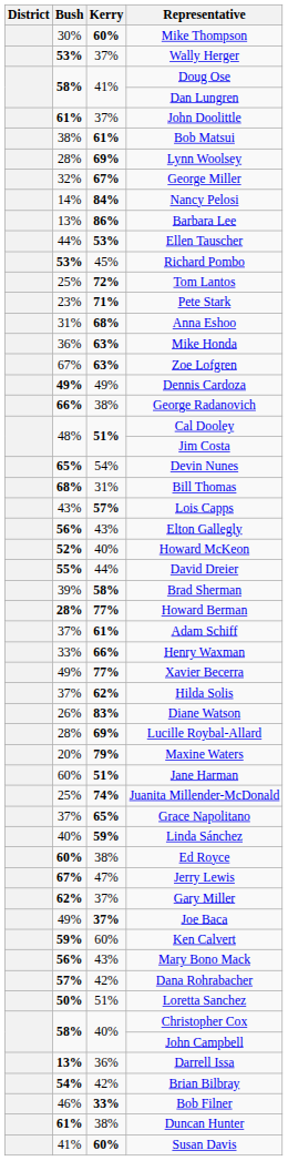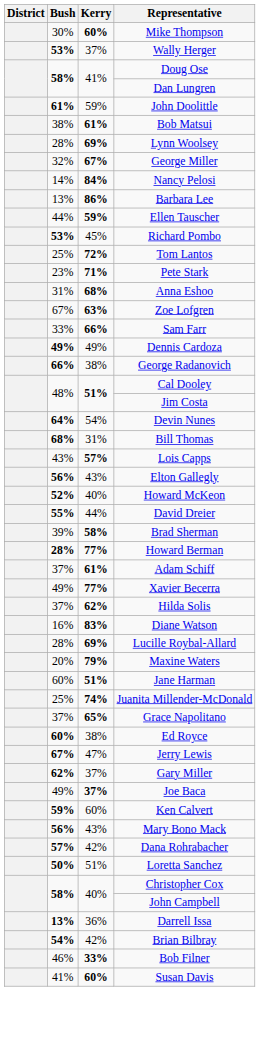John Doolittle | Kerry: 37% -> 59%
Ellen Tauscher | Kerry: 53% -> 59%
- row: 36% | 63% | Mike Honda
+ row: 33% | 66% | Sam Farr
Devin Nunes | Bush: 65% -> 64%
- row: 33% | 66% | Henry Waxman
Diane Watson | Bush: 26% -> 16%
- row: 40% | 59% | Linda Sánchez
- row: 61% | 38% | Duncan Hunter
